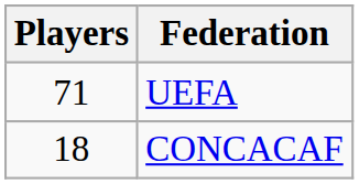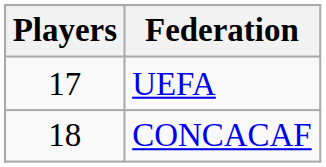UEFA | Players: 71 -> 17
